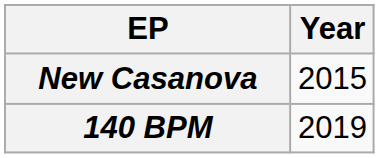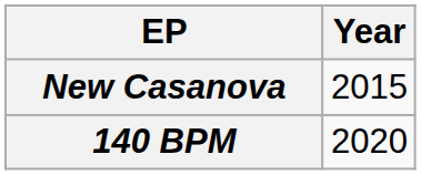140 BPM | Year: 2019 -> 2020
